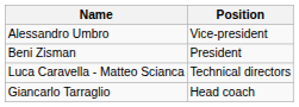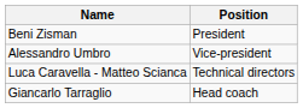rows swapped: Beni Zisman <-> Alessandro Umbro
